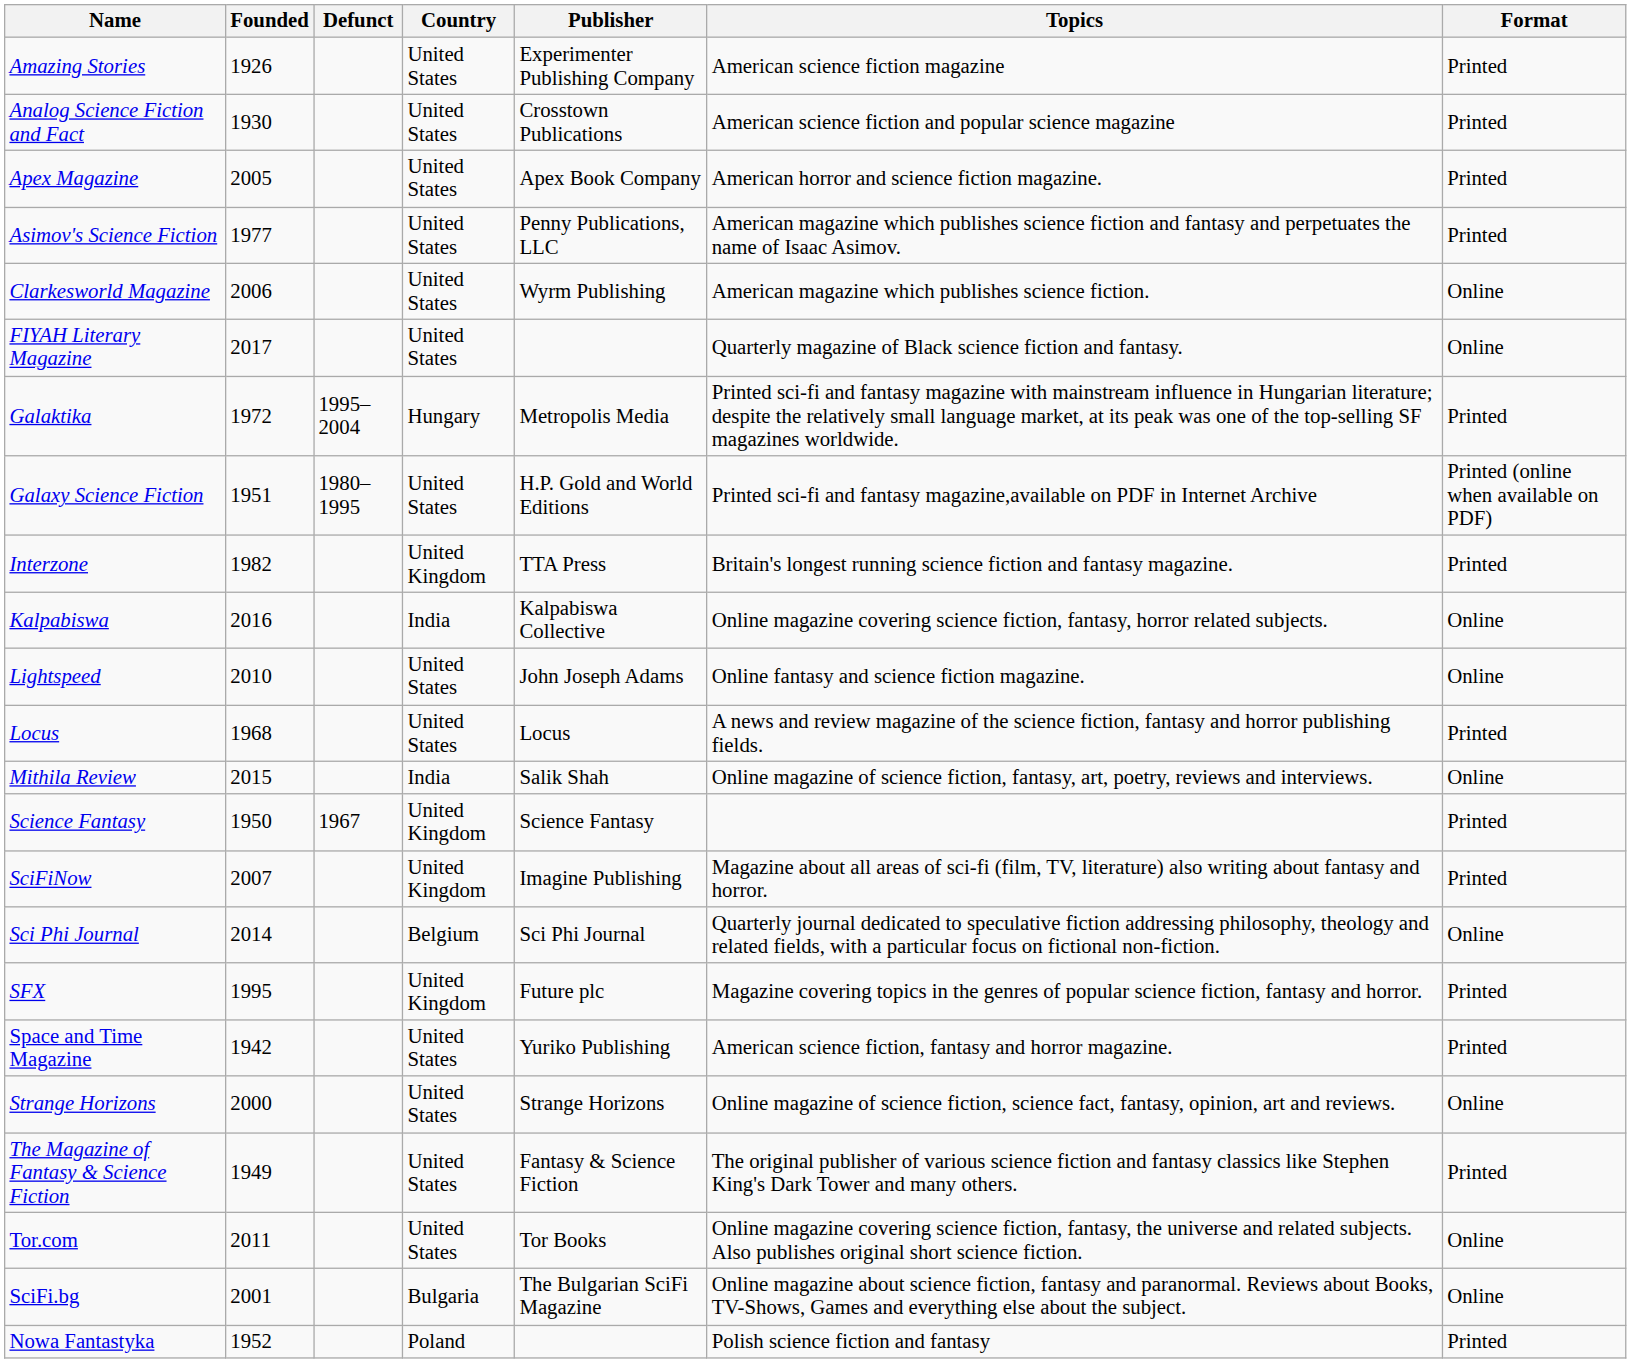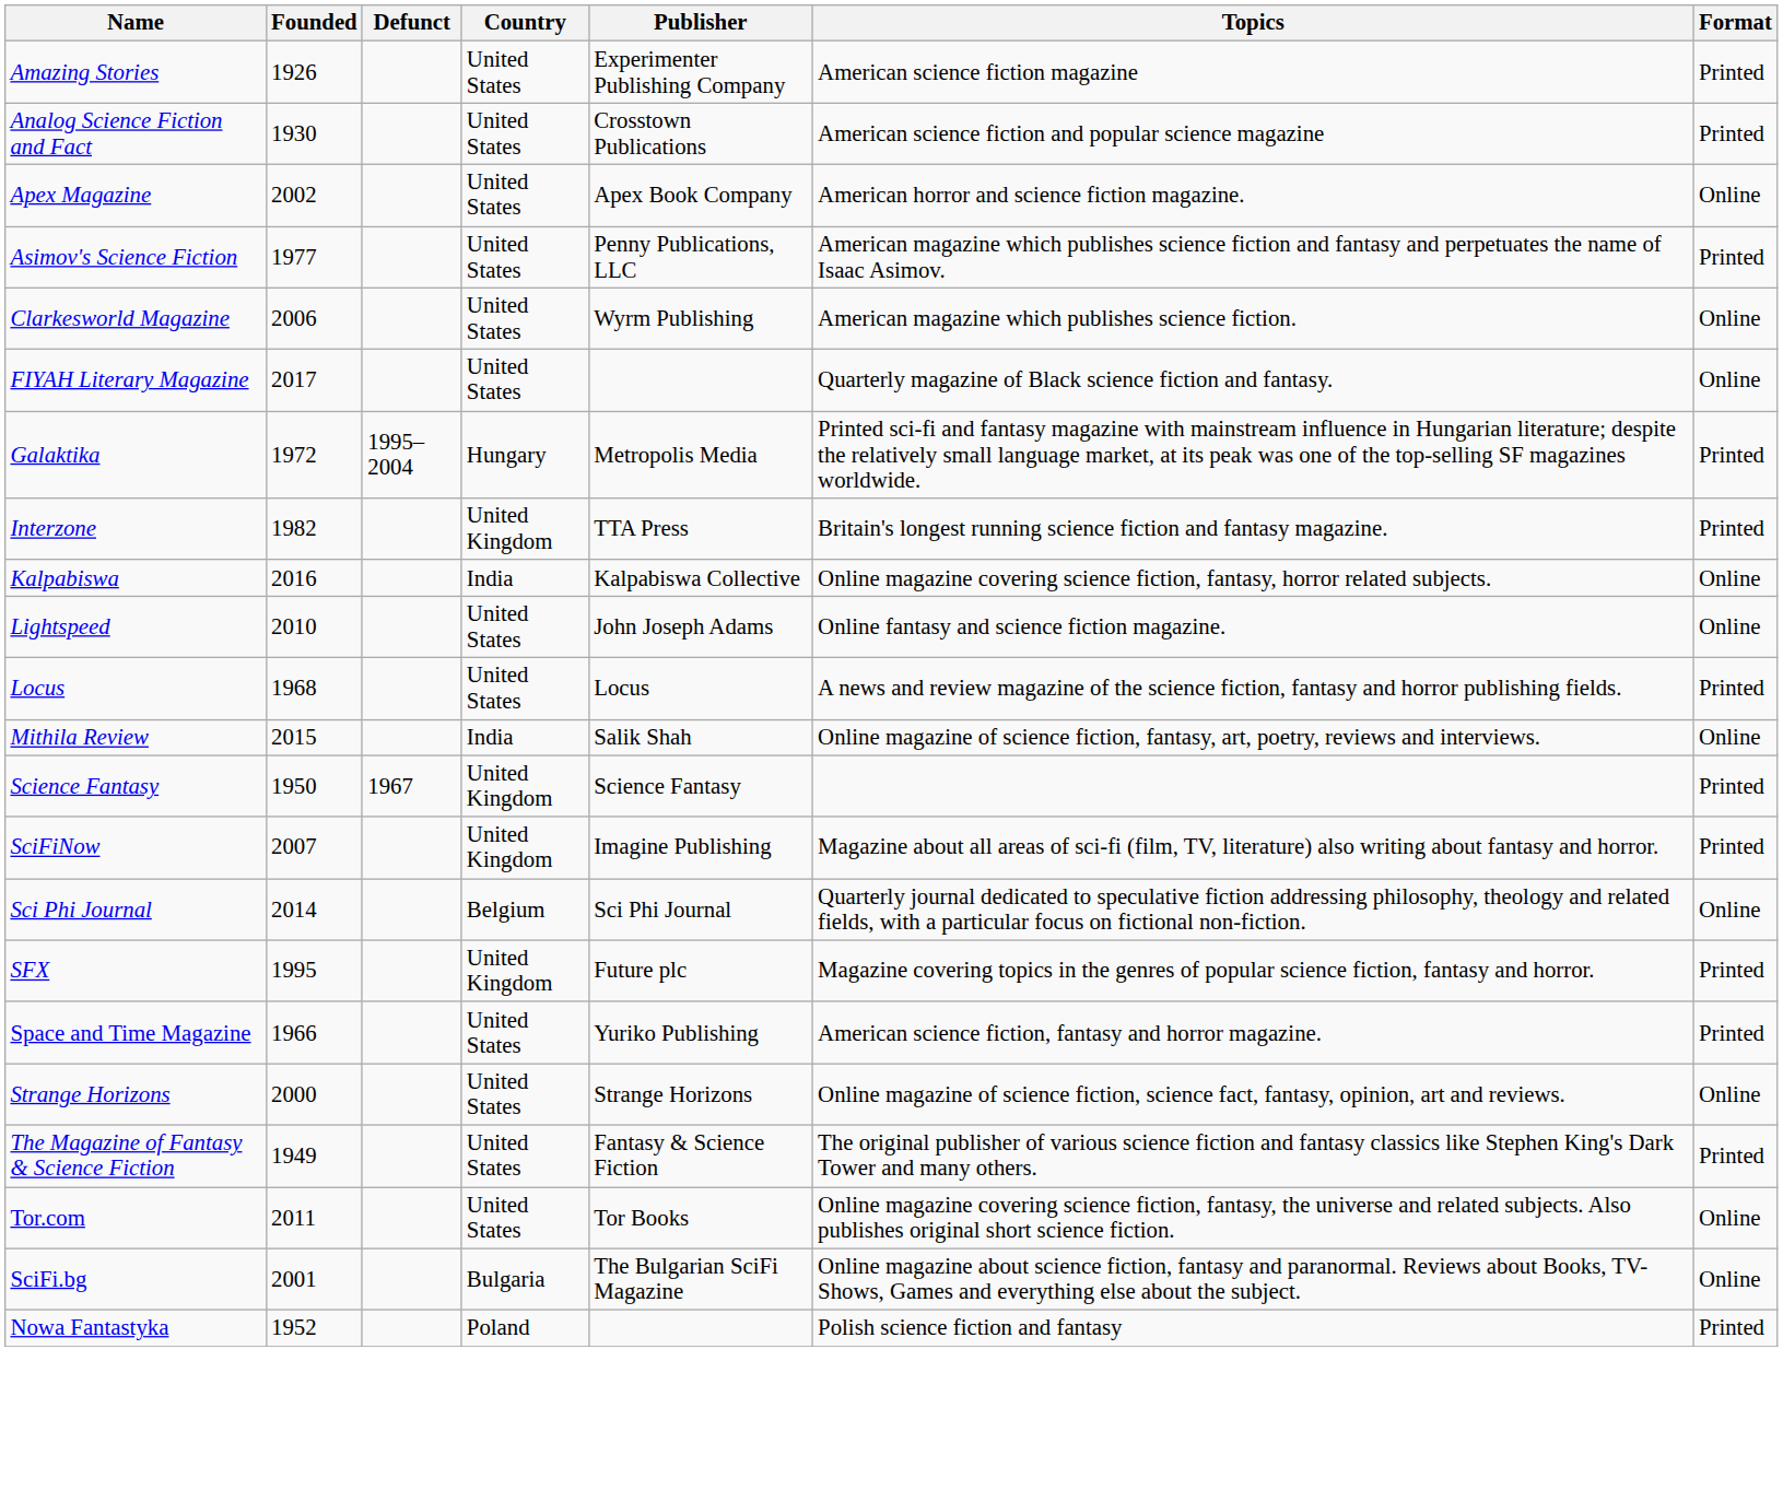Apex Magazine | Founded: 2005 -> 2002
Apex Magazine | Format: Printed -> Online
- row: Galaxy Science Fiction | 1951 | 1980–1995 | United States | H.P. Gold and World Editions | Printed sci-fi and fantasy magazine,available on PDF in Internet Archive | Printed (online when available on PDF)
Space and Time Magazine | Founded: 1942 -> 1966
